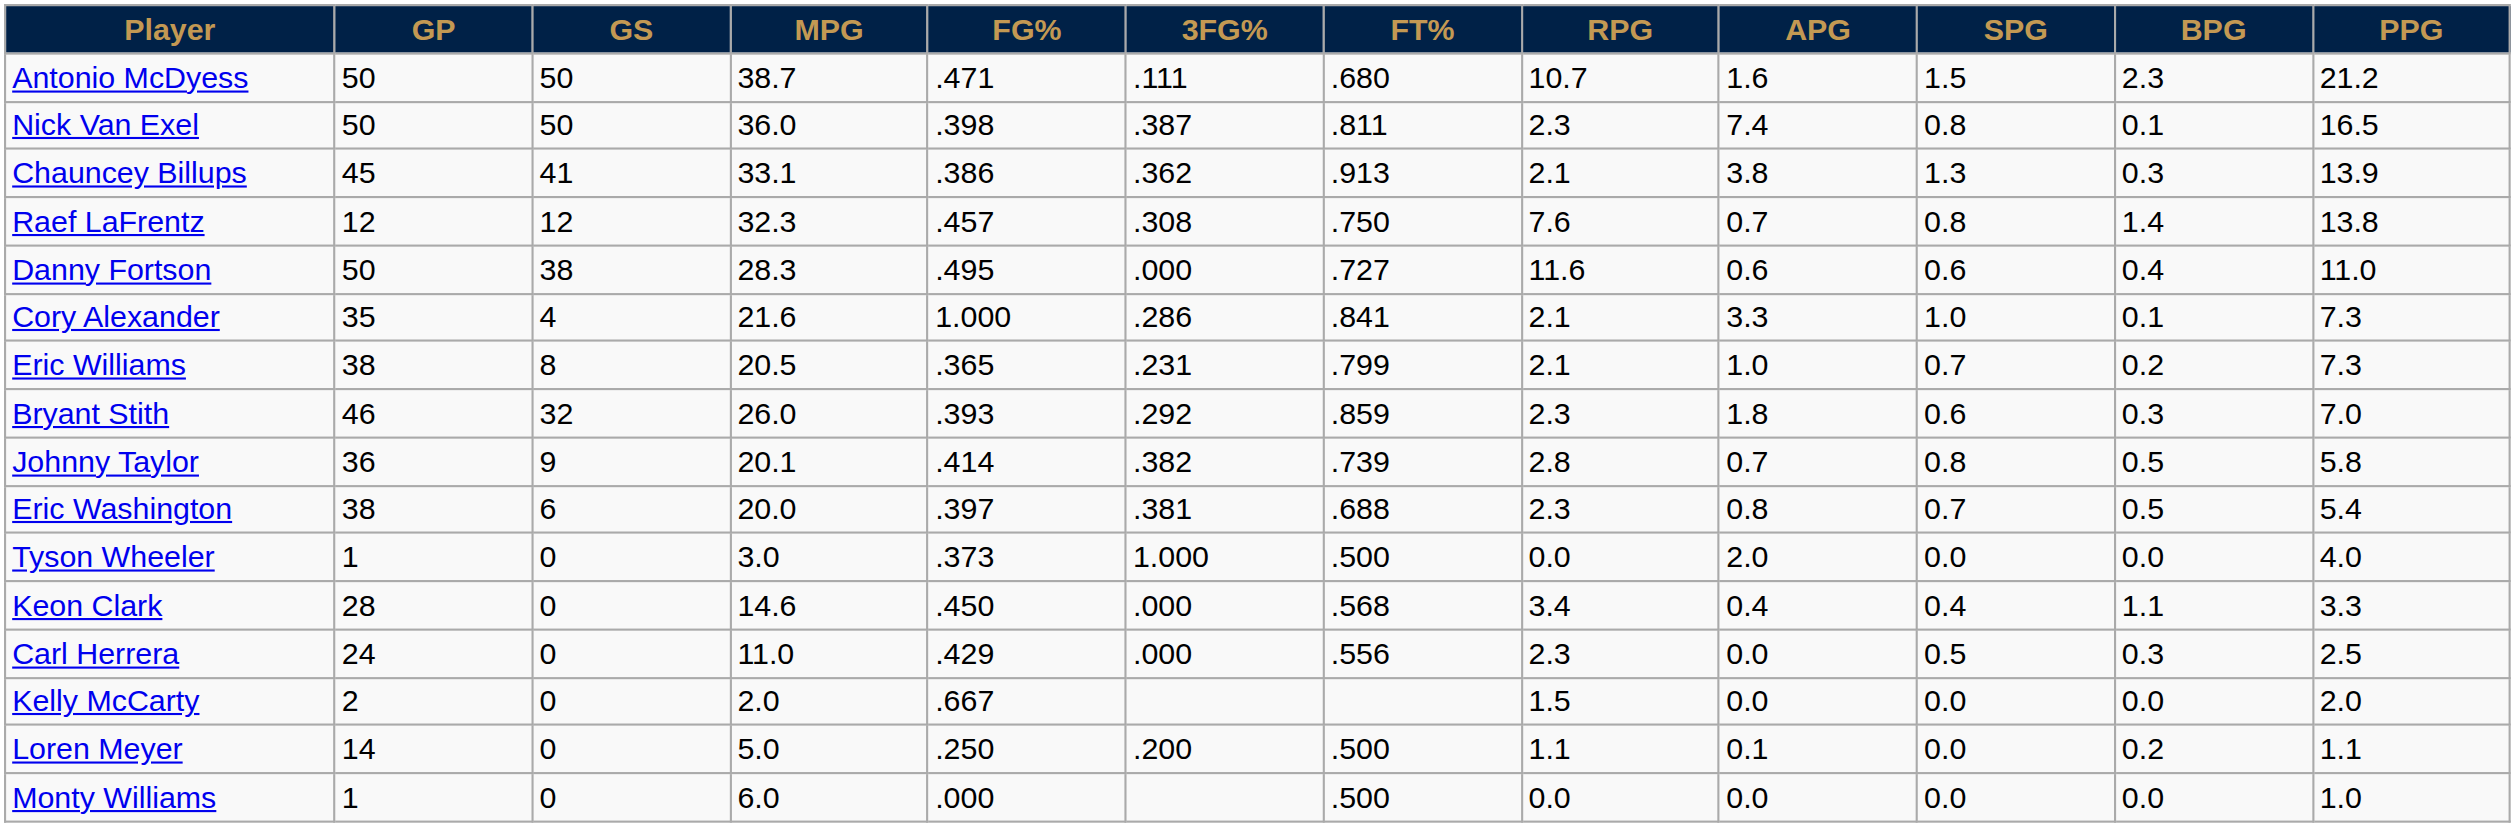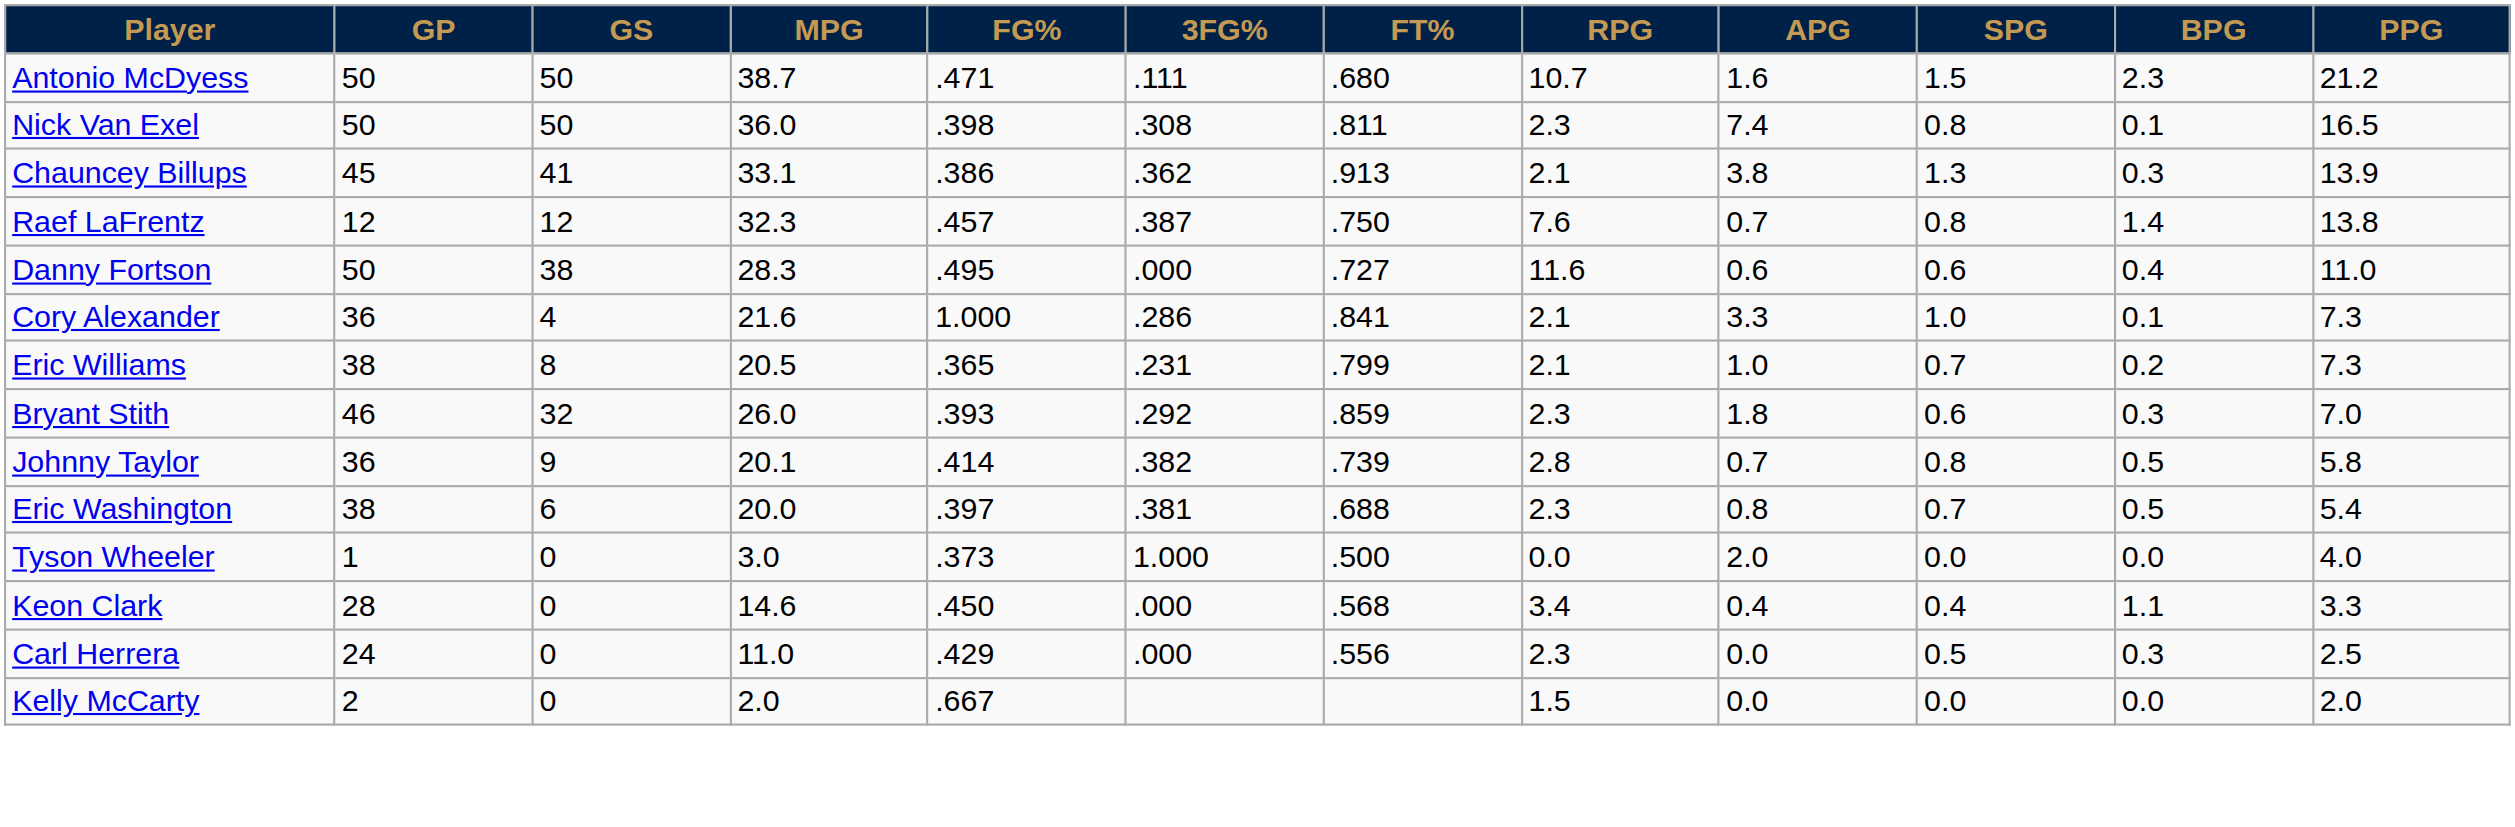Nick Van Exel | 3FG%: .387 -> .308
Raef LaFrentz | 3FG%: .308 -> .387
Cory Alexander | GP: 35 -> 36
- row: Loren Meyer | 14 | 0 | 5.0 | .250 | .200 | .500 | 1.1 | 0.1 | 0.0 | 0.2 | 1.1
- row: Monty Williams | 1 | 0 | 6.0 | .000 | .500 | 0.0 | 0.0 | 0.0 | 0.0 | 1.0
